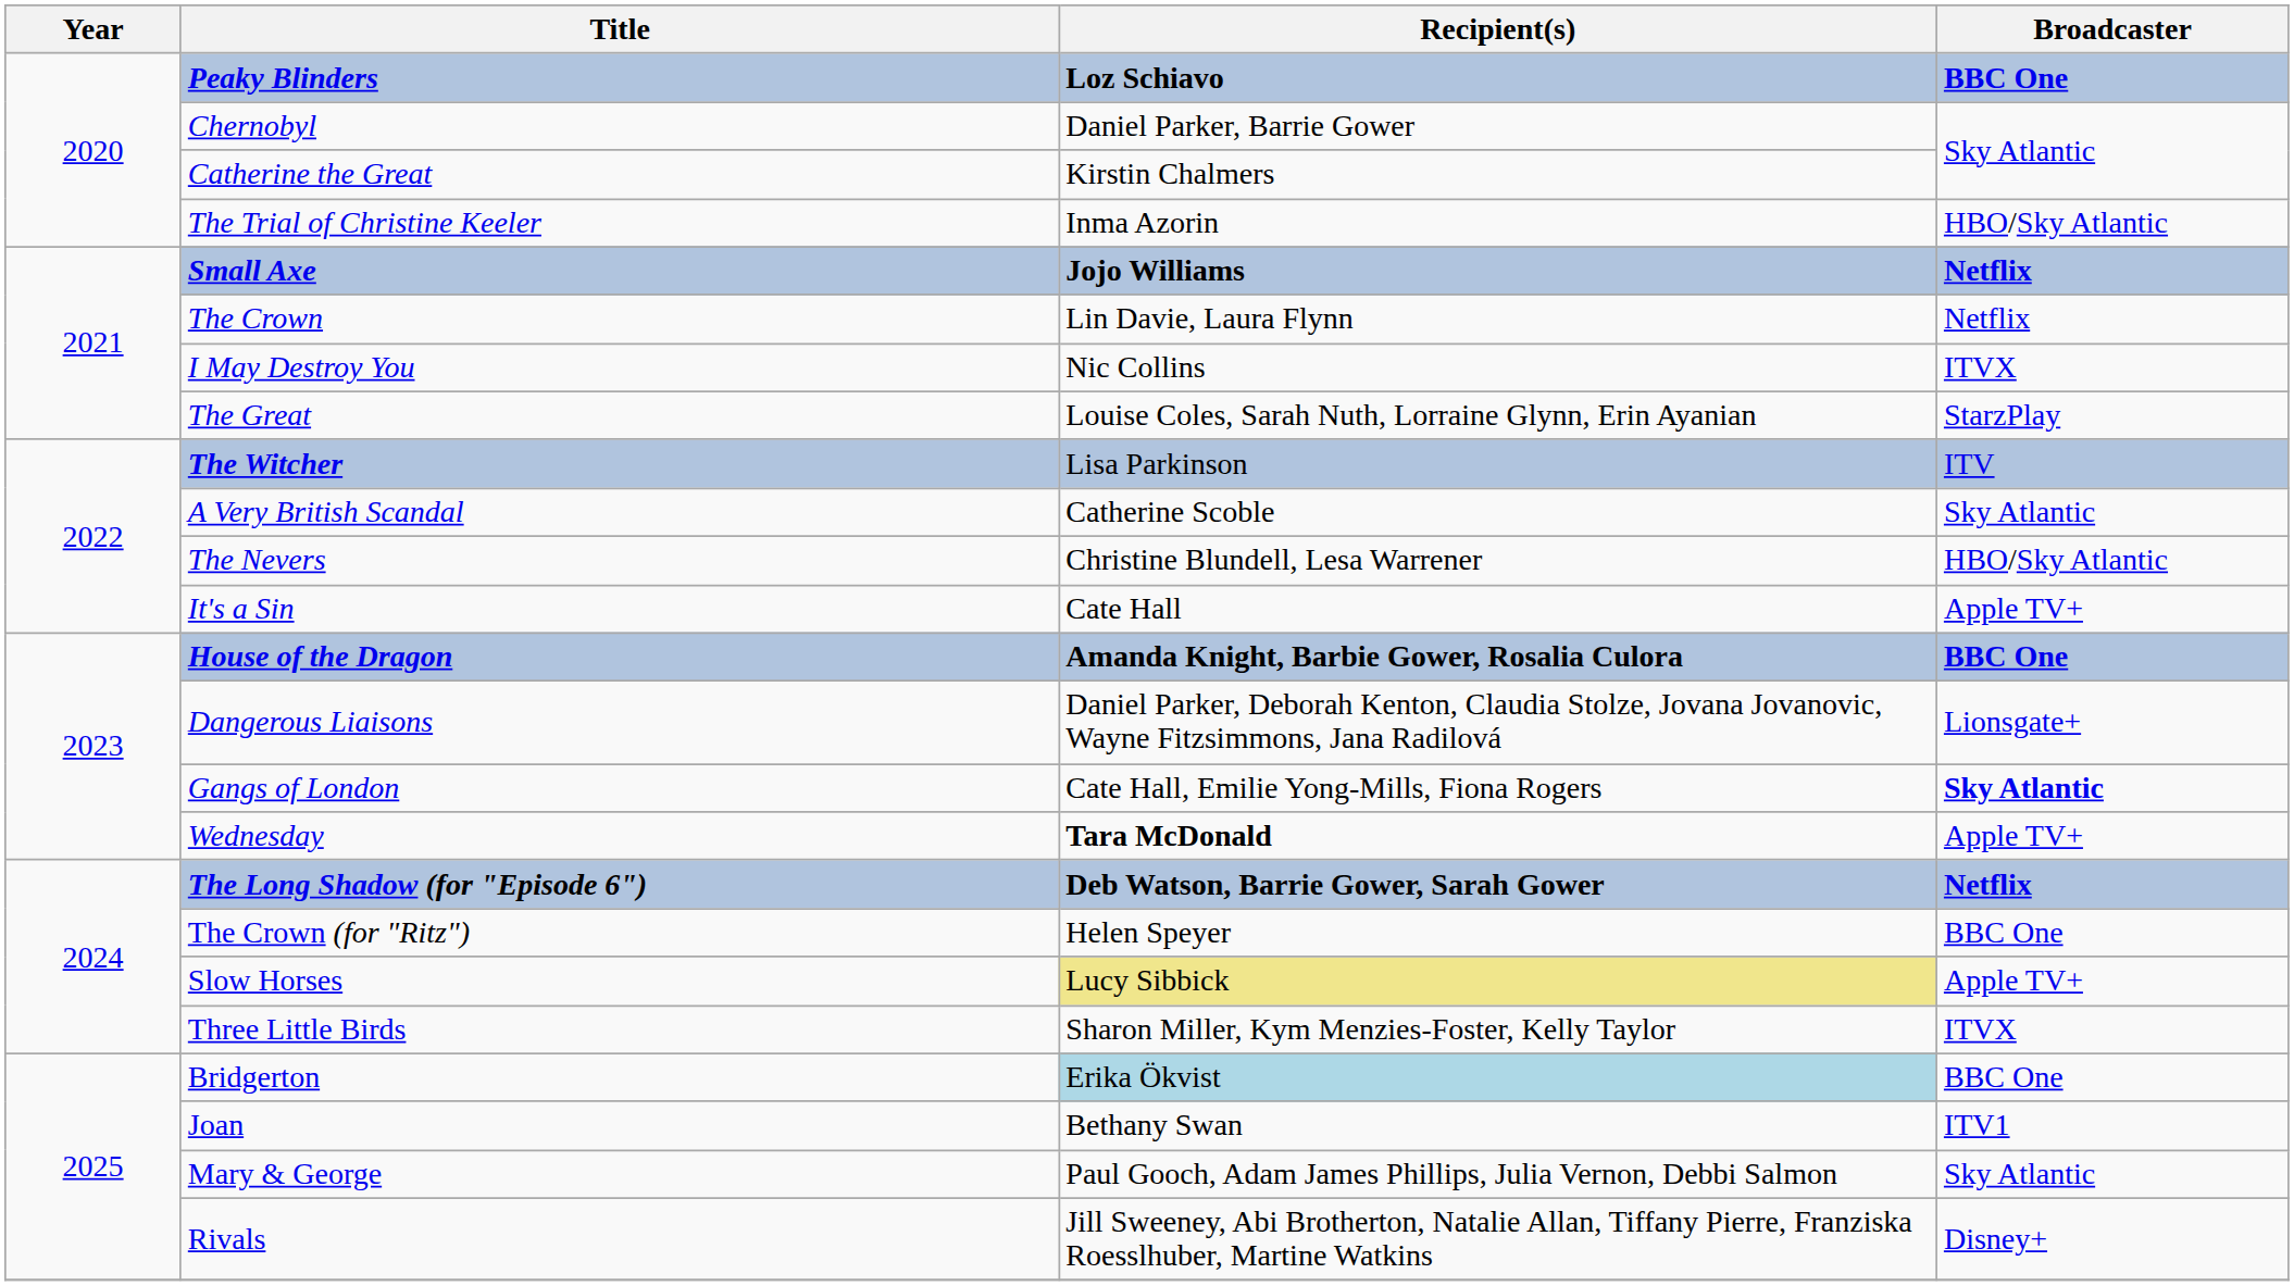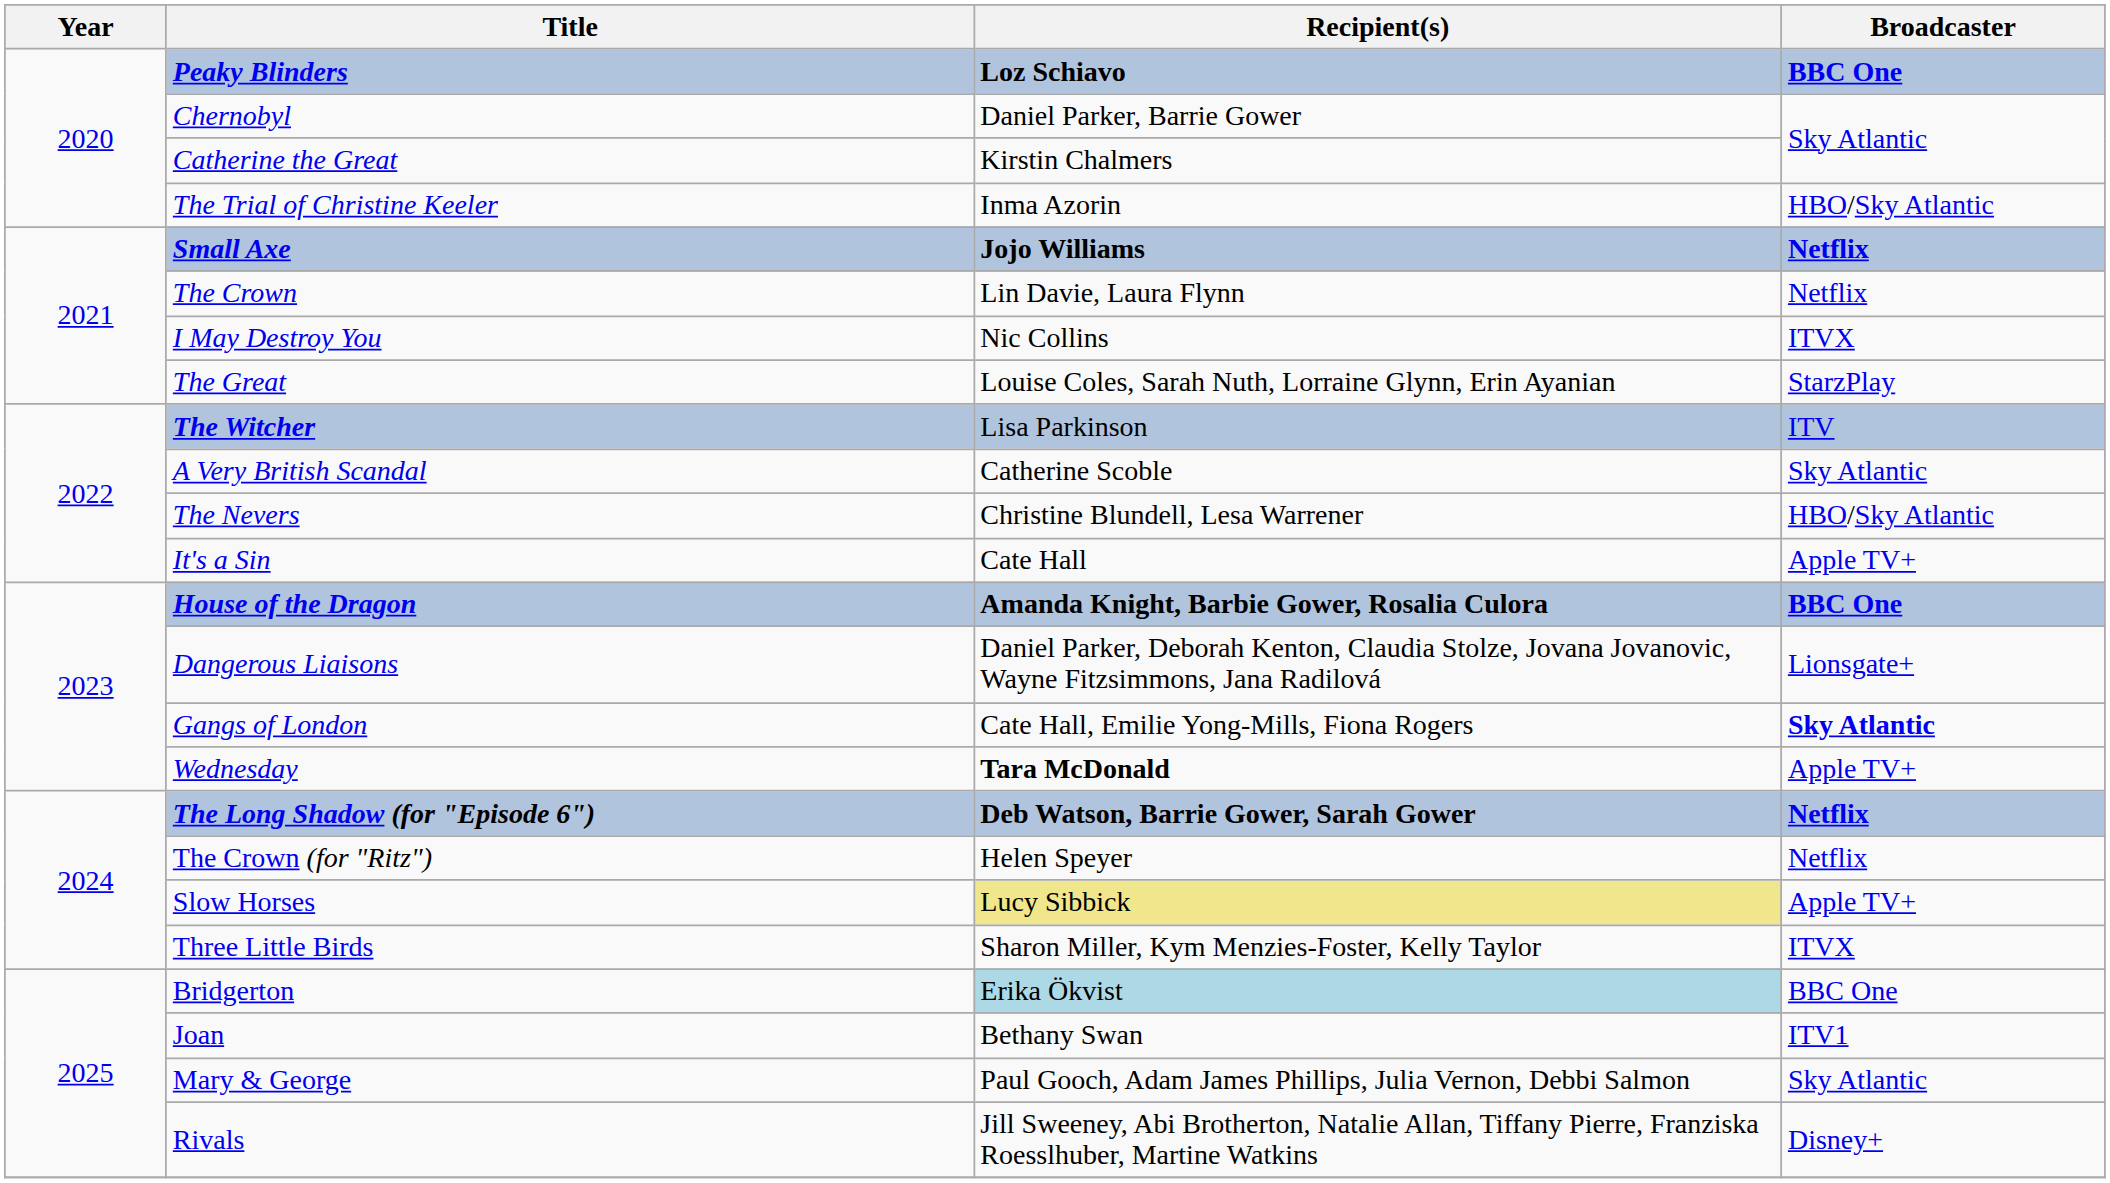The Crown (for "Ritz") | Broadcaster: BBC One -> Netflix
